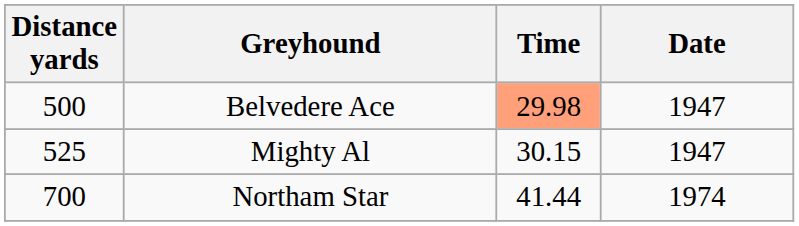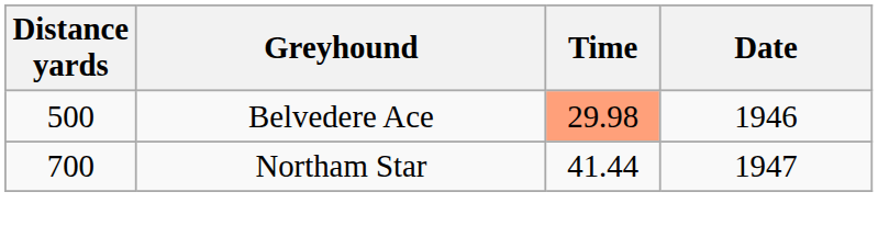Belvedere Ace | Date: 1947 -> 1946
- row: 525 | Mighty Al | 30.15 | 1947
Northam Star | Date: 1974 -> 1947
